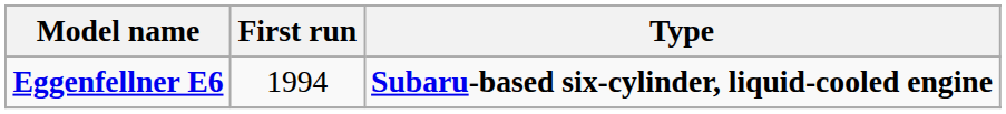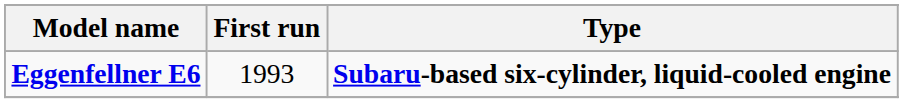Eggenfellner E6 | First run: 1994 -> 1993
